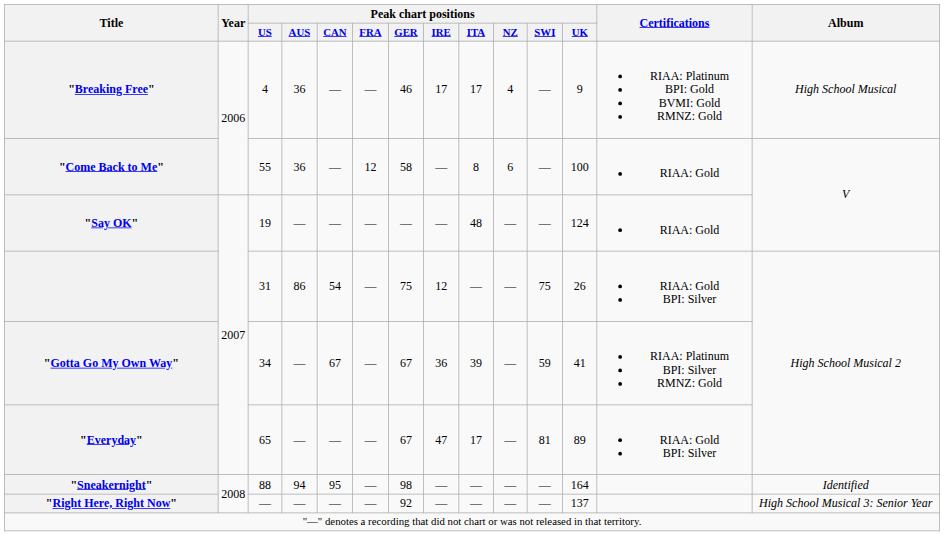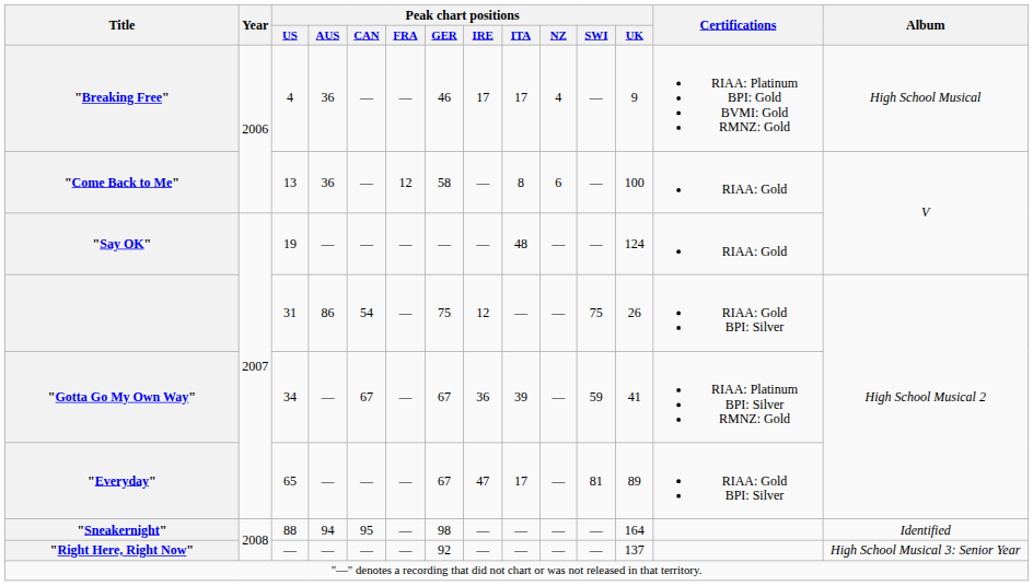"Come Back to Me" | Peak chart positions / US: 55 -> 13
